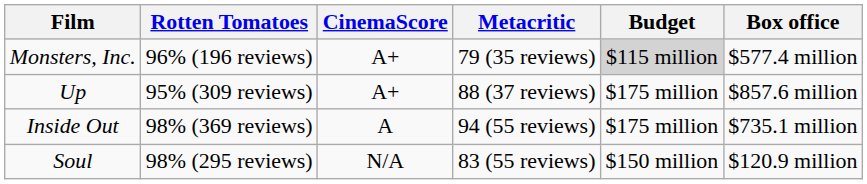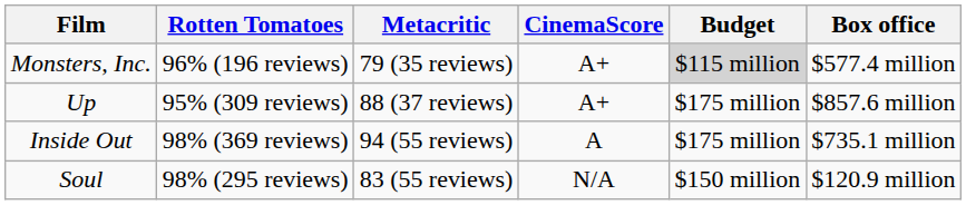columns swapped: Metacritic <-> CinemaScore
